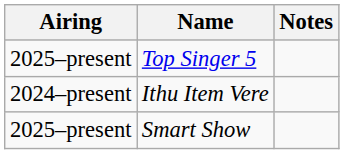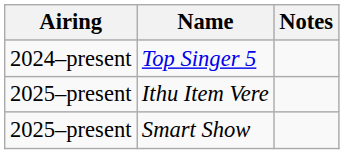Top Singer 5 | Airing: 2025–present -> 2024–present
Ithu Item Vere | Airing: 2024–present -> 2025–present
